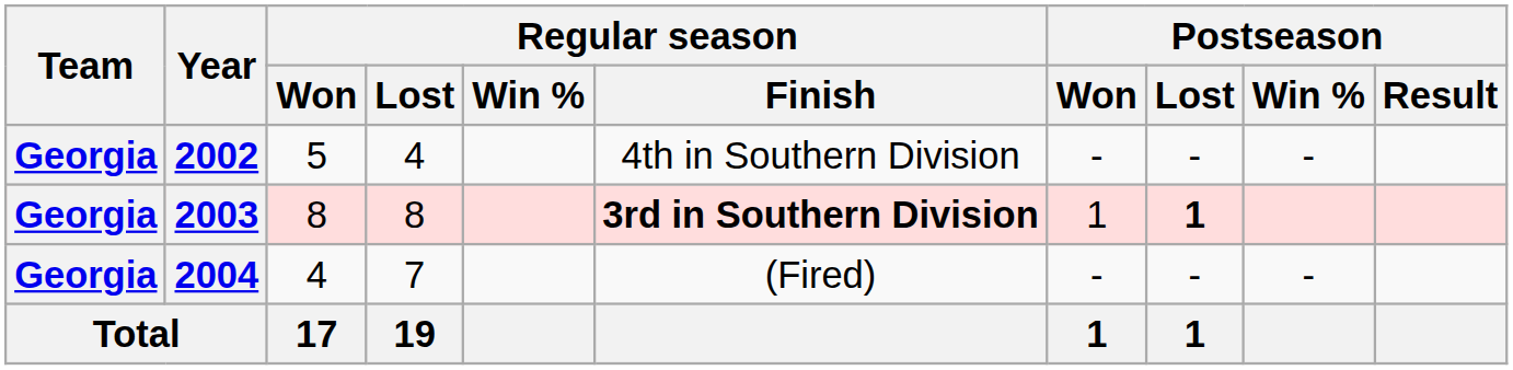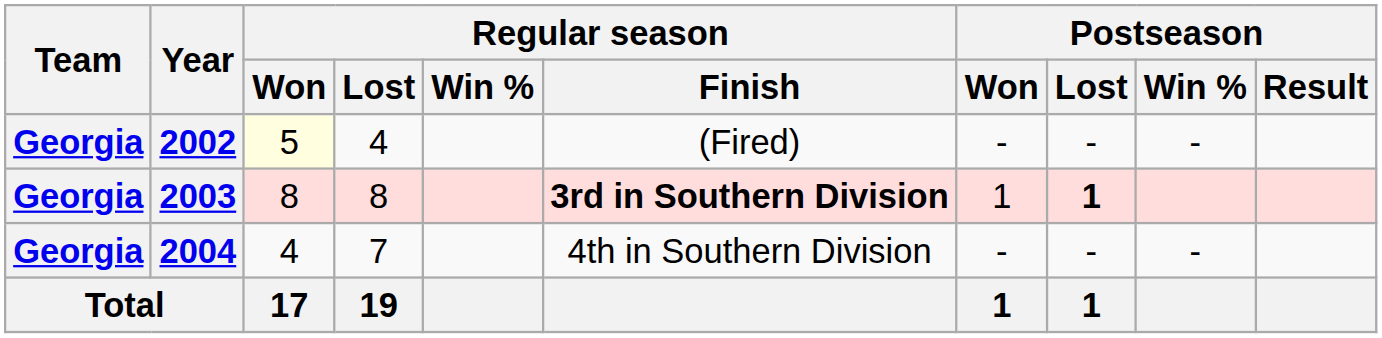2002 | Regular season / Won: no background -> lightyellow background
2002 | Regular season / Finish: 4th in Southern Division -> (Fired)
2004 | Regular season / Finish: (Fired) -> 4th in Southern Division
